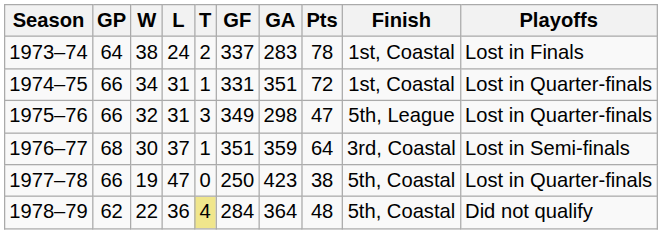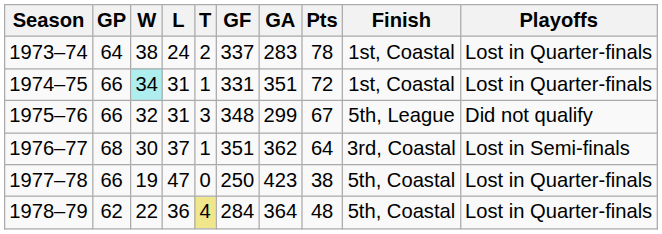1973–74 | Playoffs: Lost in Finals -> Lost in Quarter-finals
1974–75 | W: no background -> paleturquoise background
1975–76 | GF: 349 -> 348
1975–76 | GA: 298 -> 299
1975–76 | Pts: 47 -> 67
1975–76 | Playoffs: Lost in Quarter-finals -> Did not qualify
1976–77 | GA: 359 -> 362
1978–79 | Playoffs: Did not qualify -> Lost in Quarter-finals
